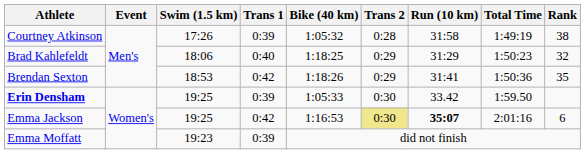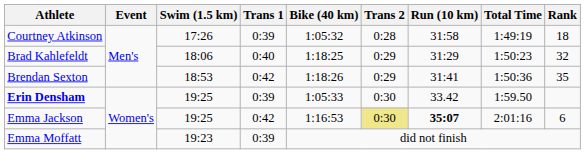Courtney Atkinson | Rank: 38 -> 18
